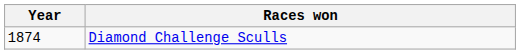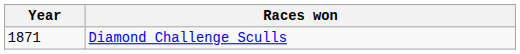Diamond Challenge Sculls | Year: 1874 -> 1871
